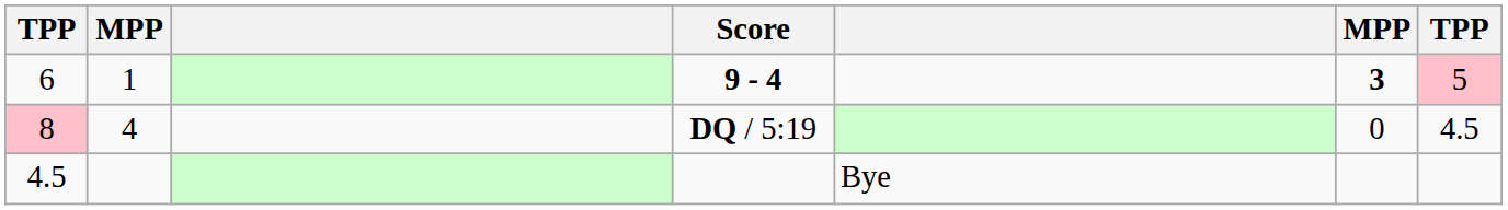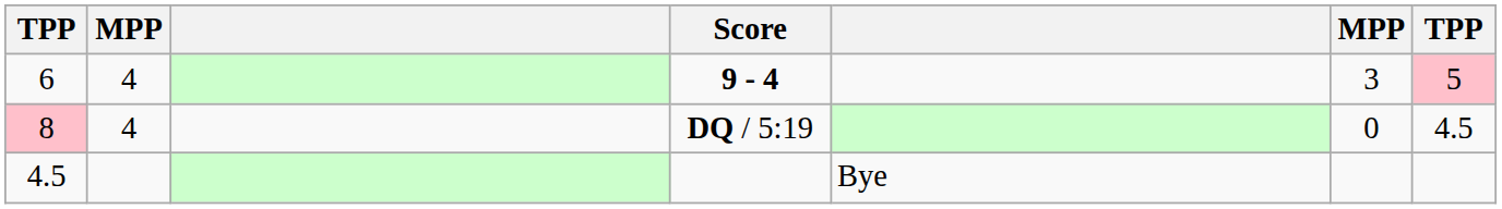6 | column 2: 1 -> 4
6 | column 6: bold -> normal
